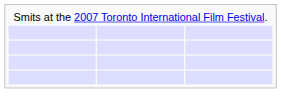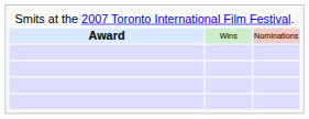+ row: Award | Wins | Nominations
